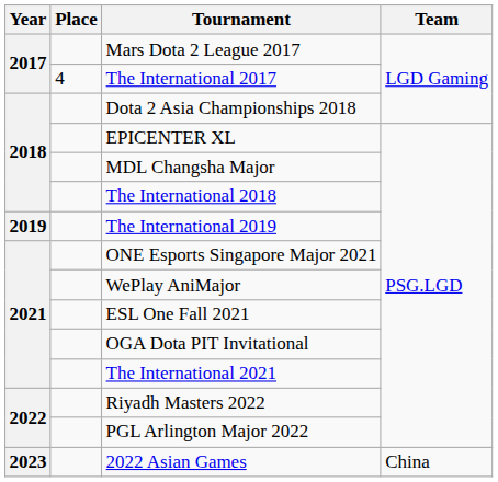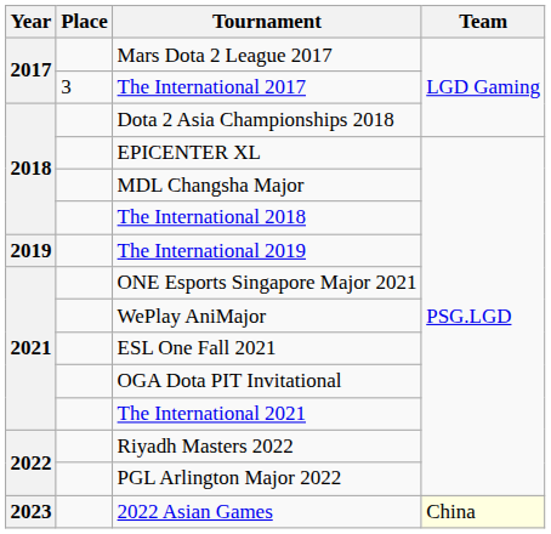The International 2017 | Place: 4 -> 3
2022 Asian Games | Team: no background -> lightyellow background
